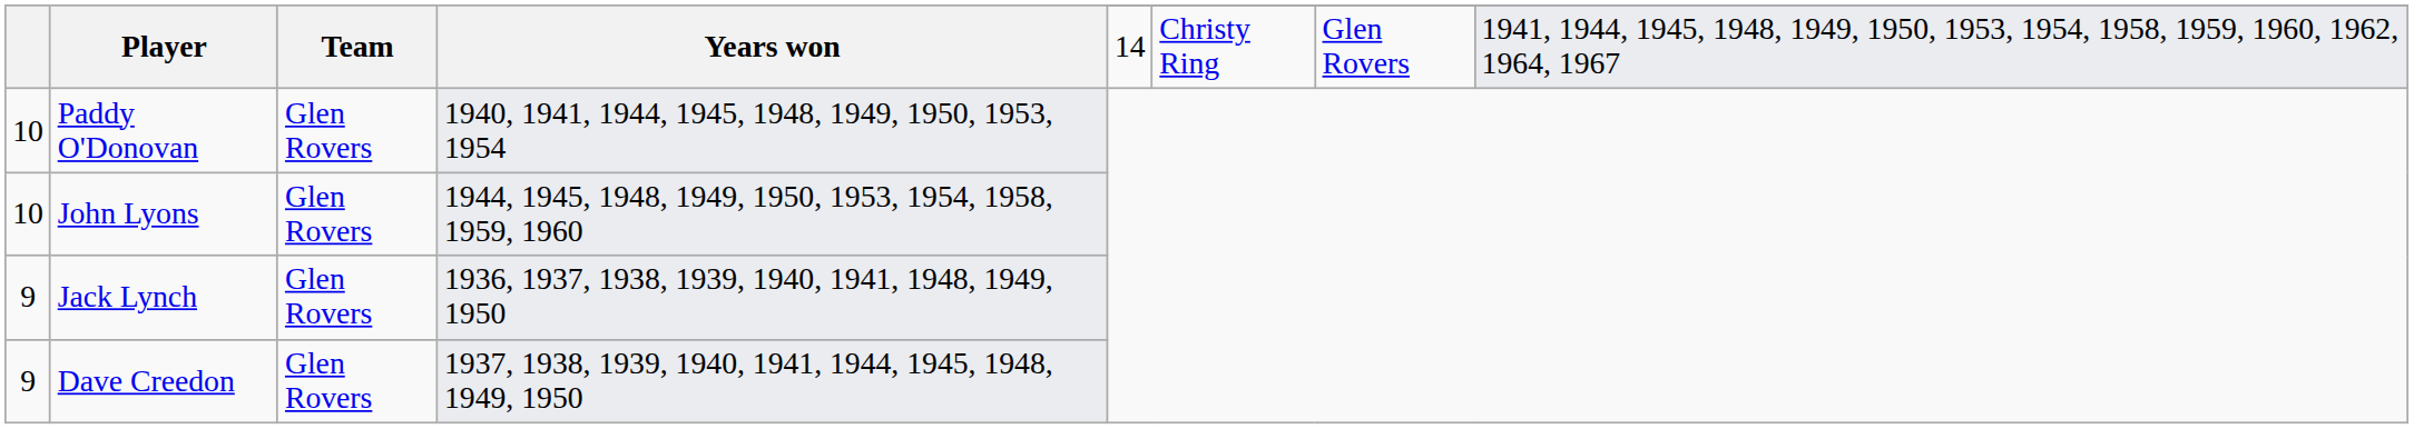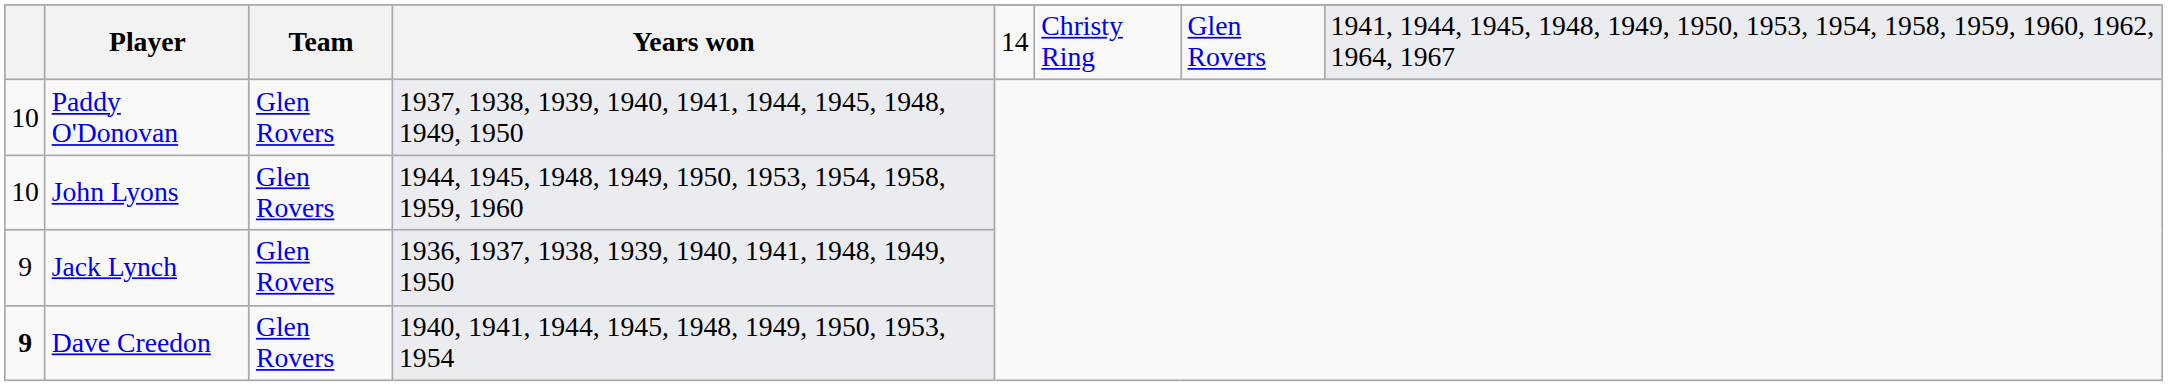Paddy O'Donovan | Years won: 1940, 1941, 1944, 1945, 1948, 1949, 1950, 1953, 1954 -> 1937, 1938, 1939, 1940, 1941, 1944, 1945, 1948, 1949, 1950
Dave Creedon | column 1: normal -> bold
Dave Creedon | Years won: 1937, 1938, 1939, 1940, 1941, 1944, 1945, 1948, 1949, 1950 -> 1940, 1941, 1944, 1945, 1948, 1949, 1950, 1953, 1954
